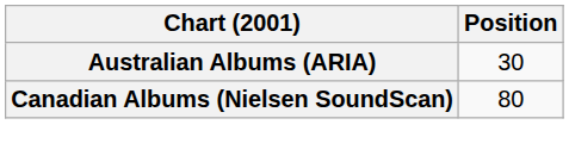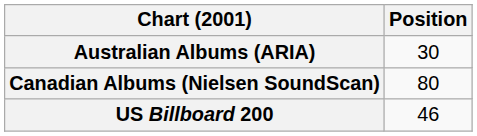+ row: US Billboard 200 | 46
